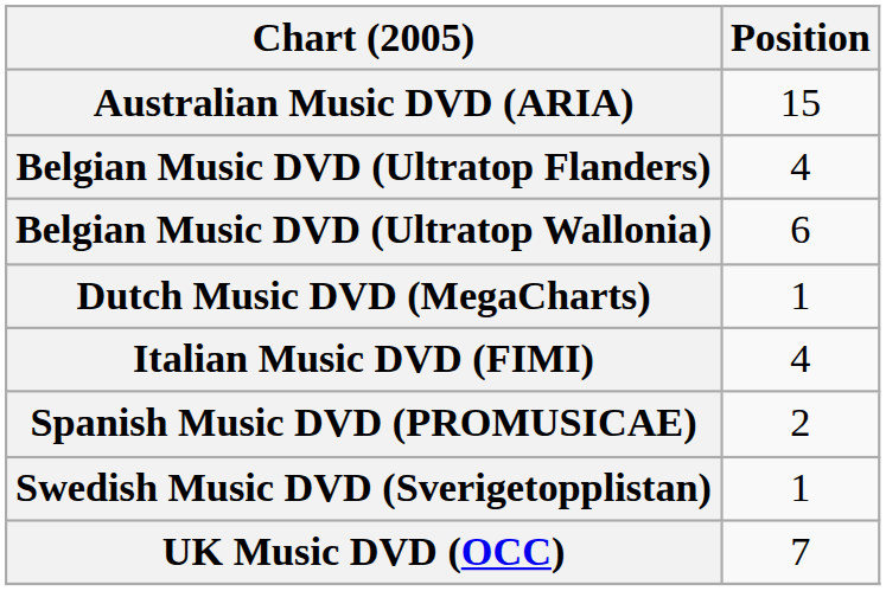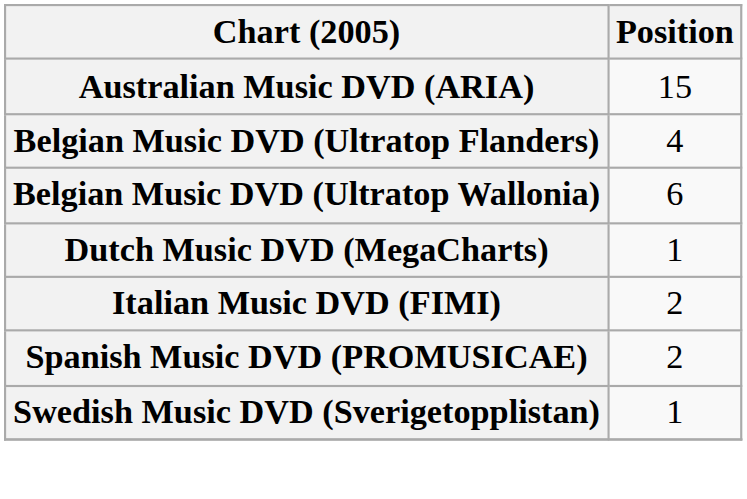Italian Music DVD (FIMI) | Position: 4 -> 2
- row: UK Music DVD (OCC) | 7
